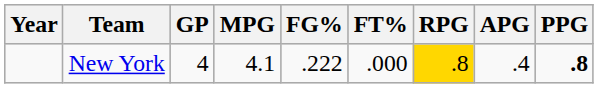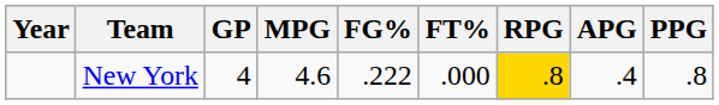New York | MPG: 4.1 -> 4.6
New York | PPG: bold -> normal
